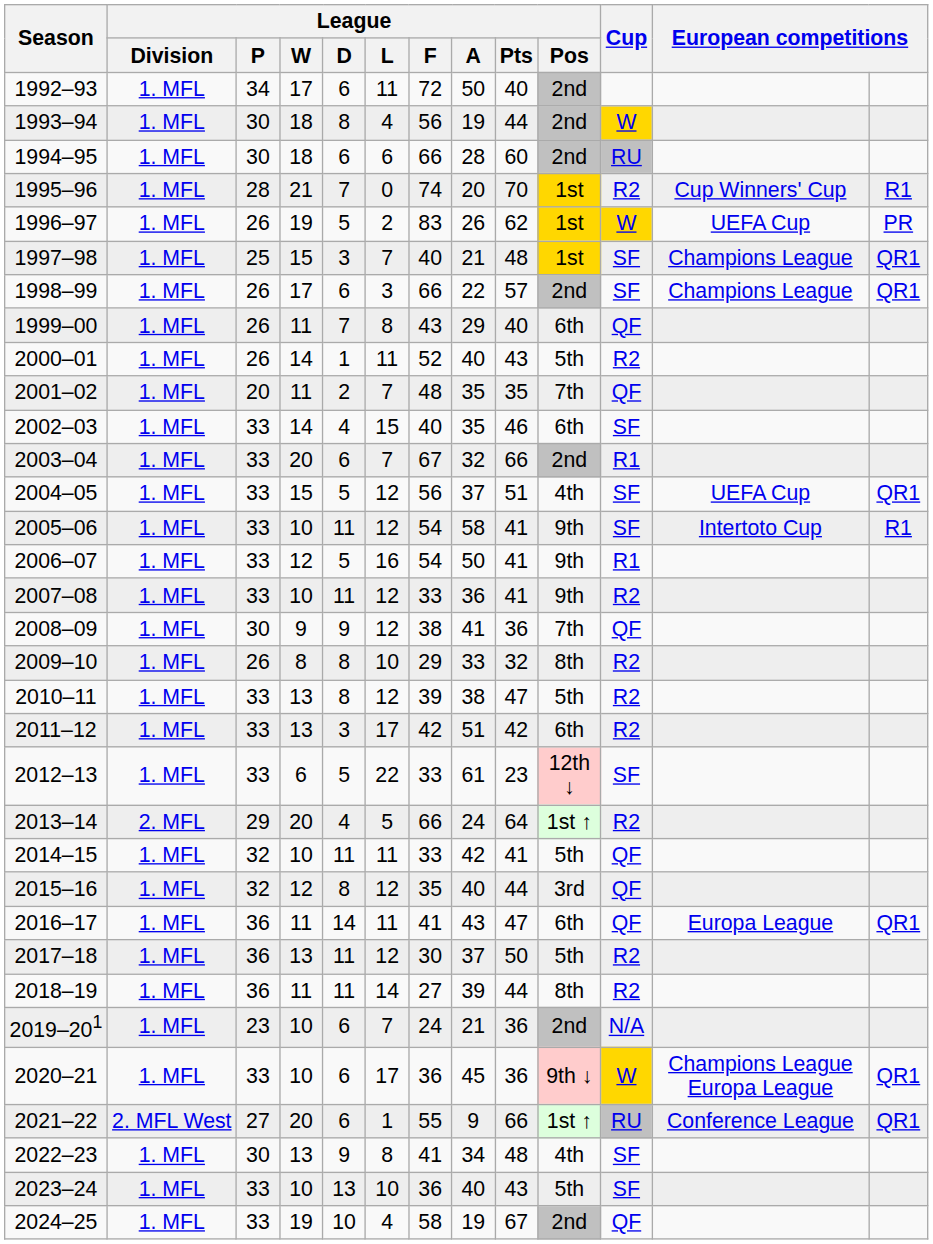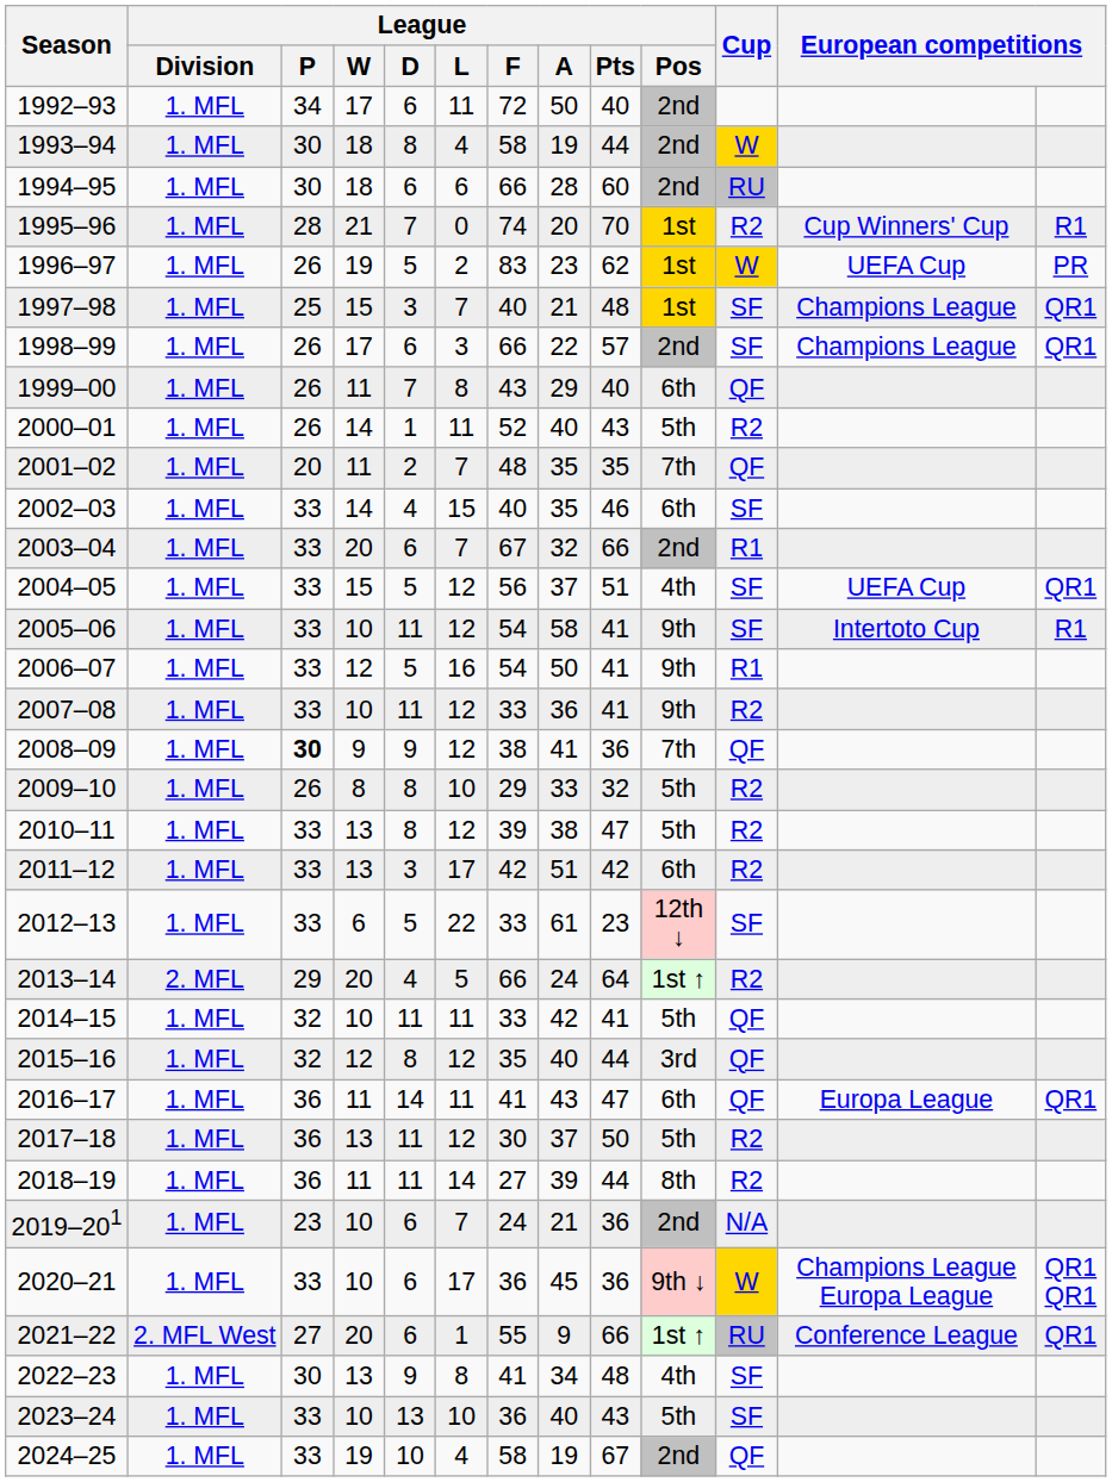1993–94 | League / F: 56 -> 58
1996–97 | League / A: 26 -> 23
2008–09 | League / P: normal -> bold
2009–10 | League / Pos: 8th -> 5th
2020–21 | column 13: QR1 -> QR1 QR1
